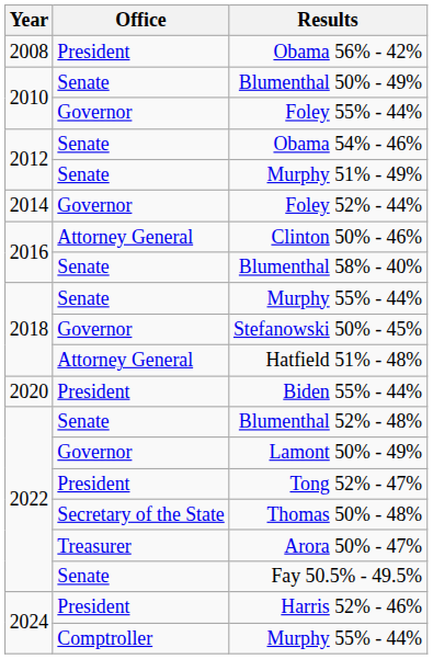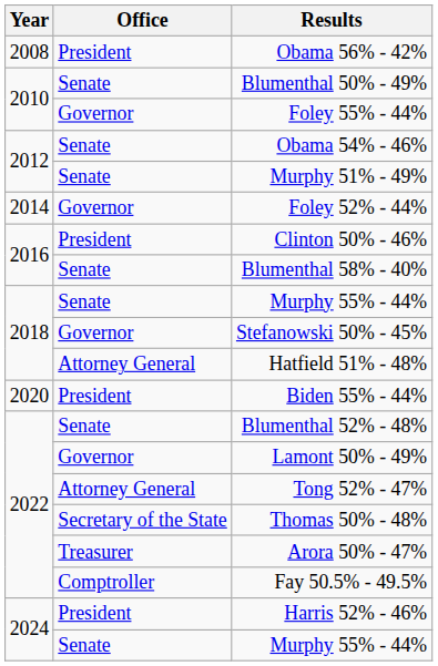Clinton 50% - 46% | Office: Attorney General -> President
Tong 52% - 47% | Office: President -> Attorney General
Fay 50.5% - 49.5% | Office: Senate -> Comptroller
2024 / Murphy 55% - 44% | Office: Comptroller -> Senate
